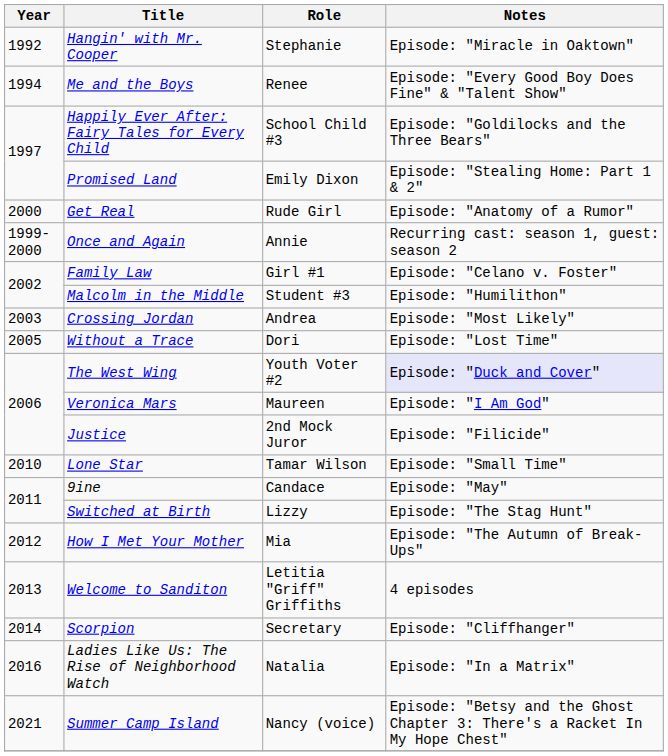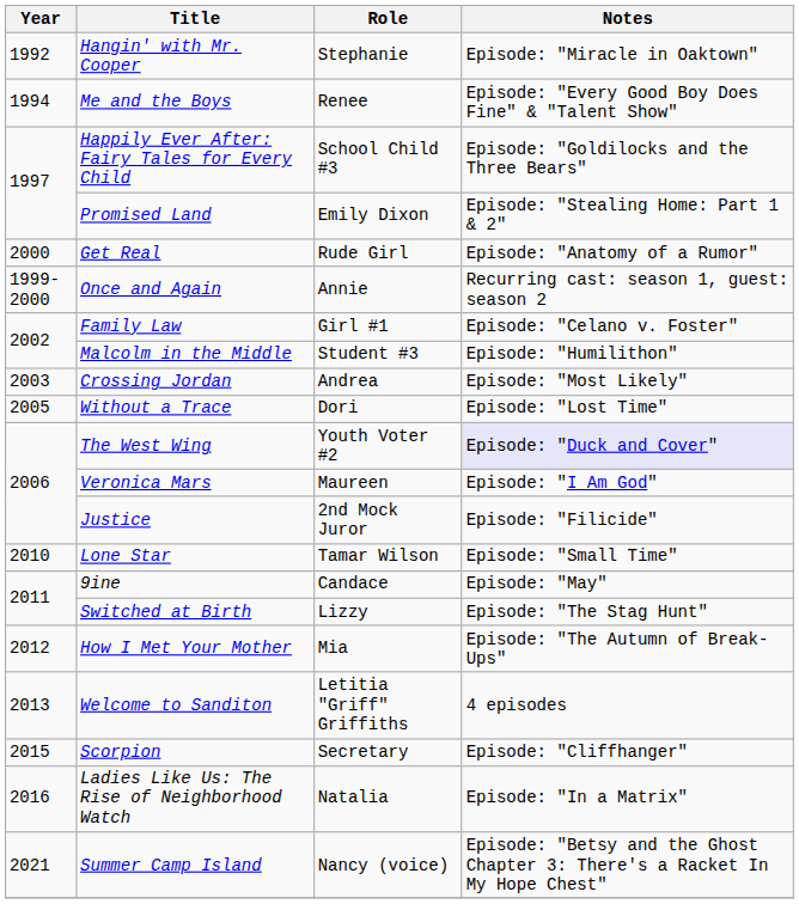Scorpion | Year: 2014 -> 2015
